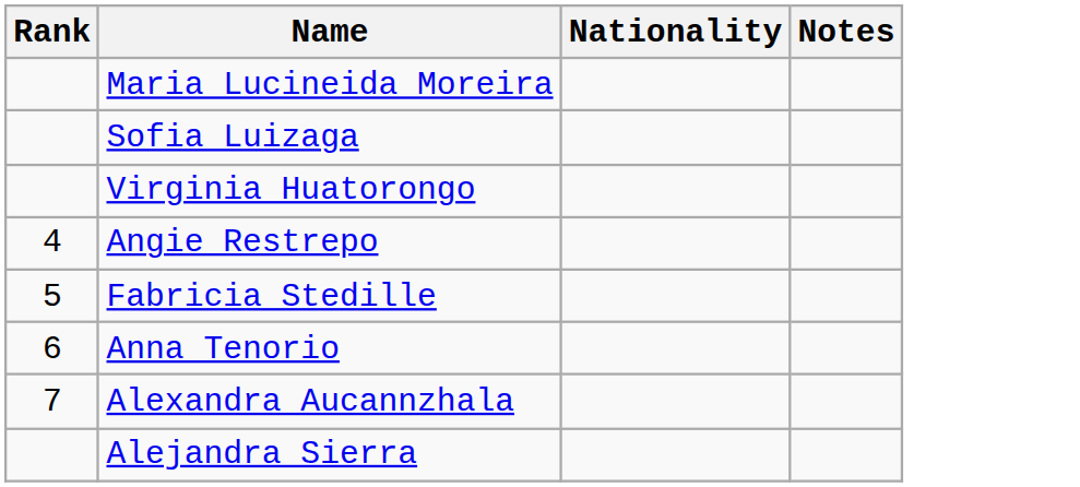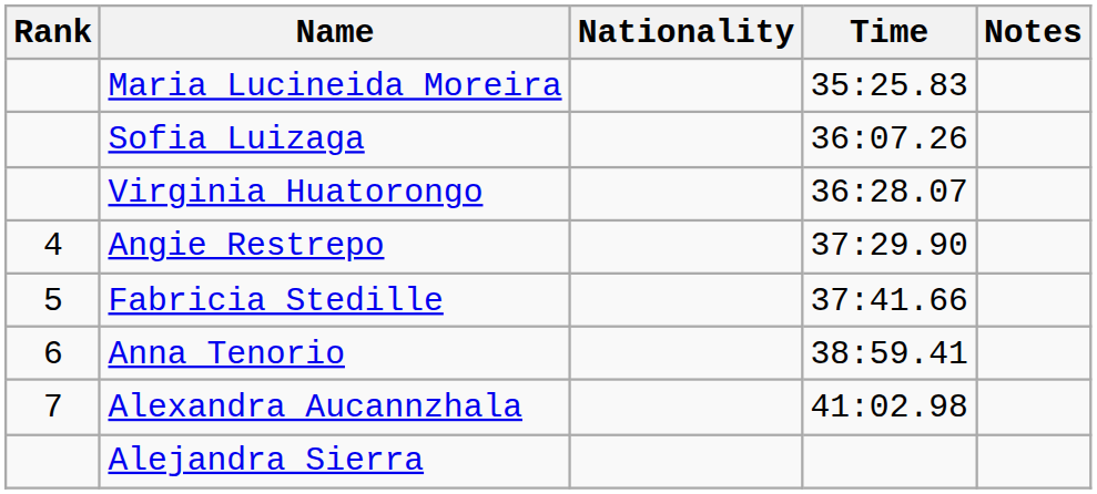+ column: Time | 35:25.83 | 36:07.26 | 36:28.07 | 37:29.90 | 37:41.66 | 38:59.41 | 41:02.98
